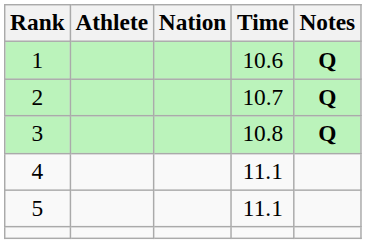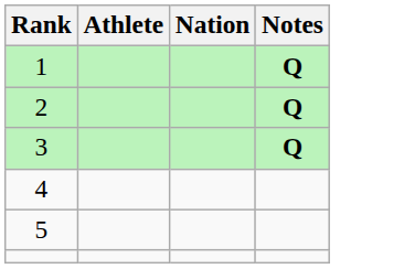- column: Time | 10.6 | 10.7 | 10.8 | 11.1 | 11.1
